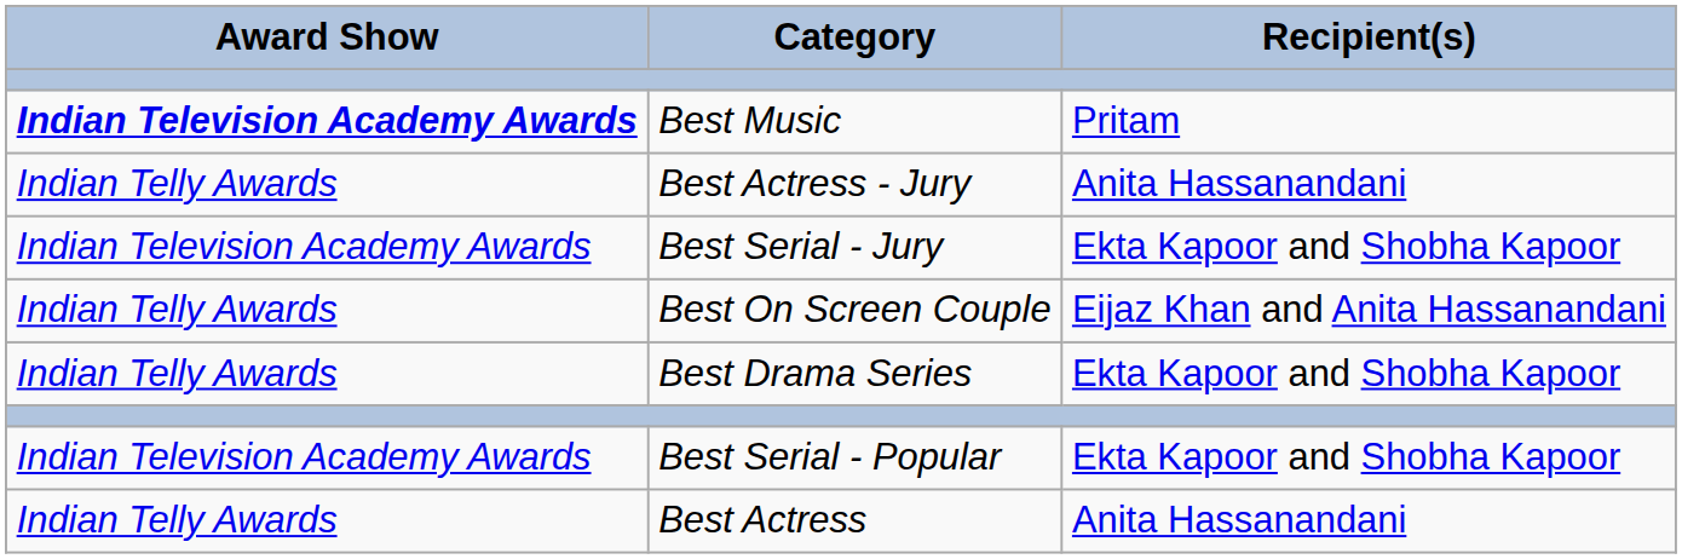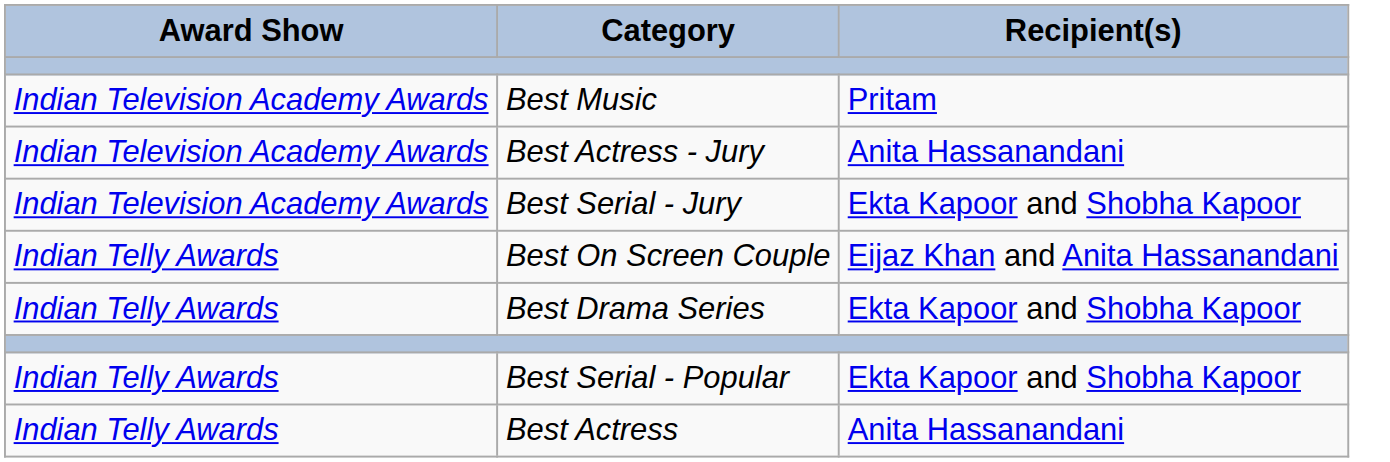Best Music | Award Show: bold -> normal
Best Actress - Jury | Award Show: Indian Telly Awards -> Indian Television Academy Awards
Best Serial - Popular | Award Show: Indian Television Academy Awards -> Indian Telly Awards
